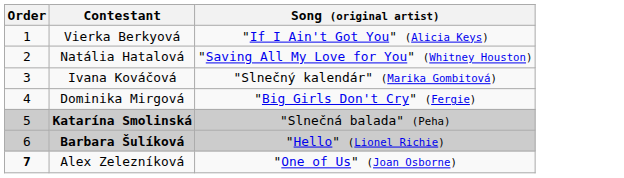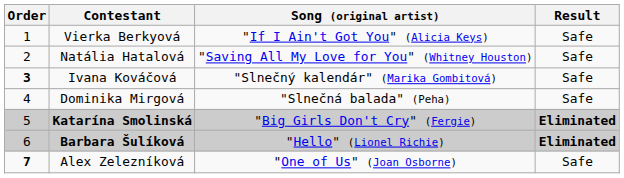+ column: Result | Safe | Safe | Safe | Safe | Eliminated | Eliminated | Safe
Ivana Kováčová | Order: normal -> bold
Dominika Mirgová | Song (original artist): "Big Girls Don't Cry" (Fergie) -> "Slnečná balada" (Peha)
Katarína Smolinská | Song (original artist): "Slnečná balada" (Peha) -> "Big Girls Don't Cry" (Fergie)
